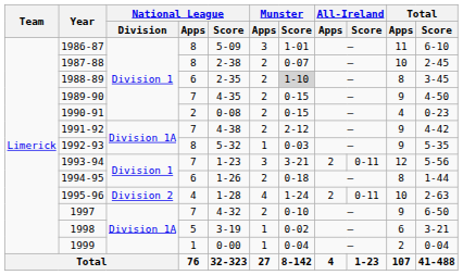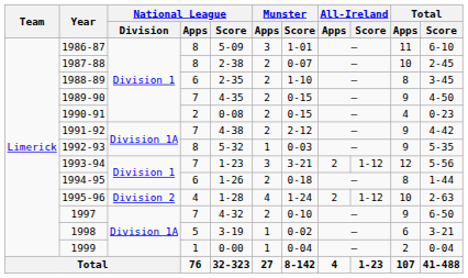1988-89 | Munster / Score: lightgrey background -> no background
1993-94 | All-Ireland / Score: 0-11 -> 1-12
1995-96 | All-Ireland / Score: 0-11 -> 1-12
